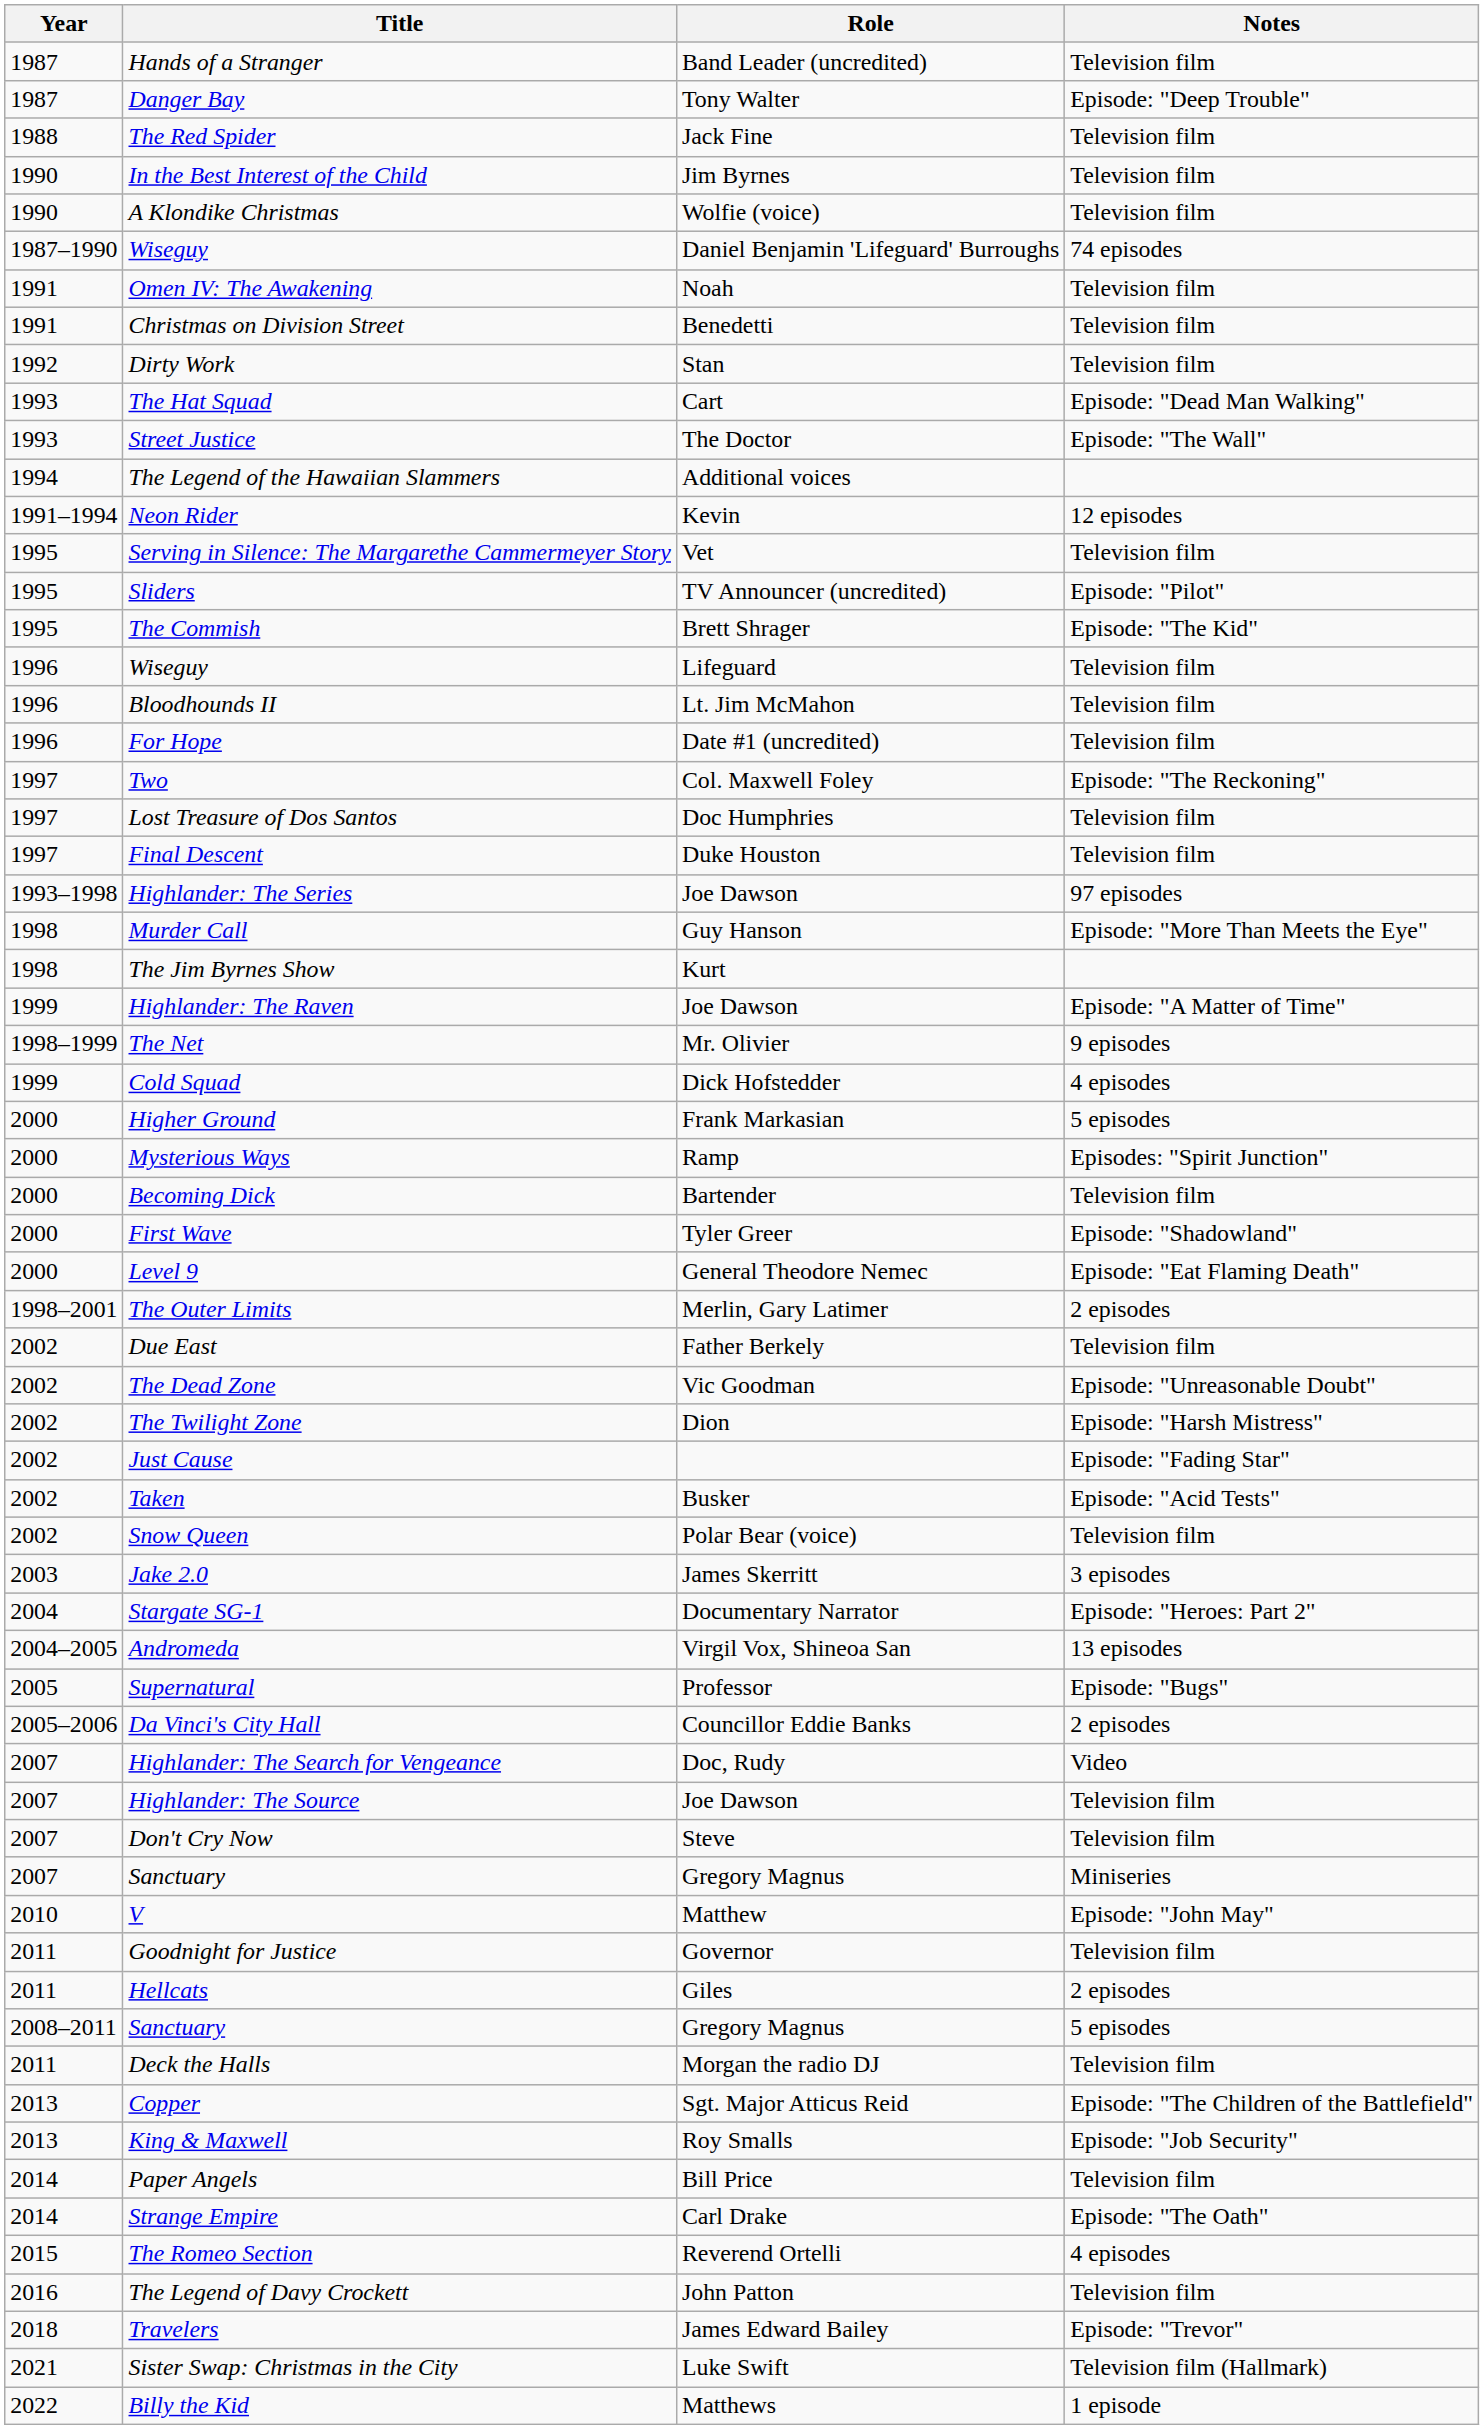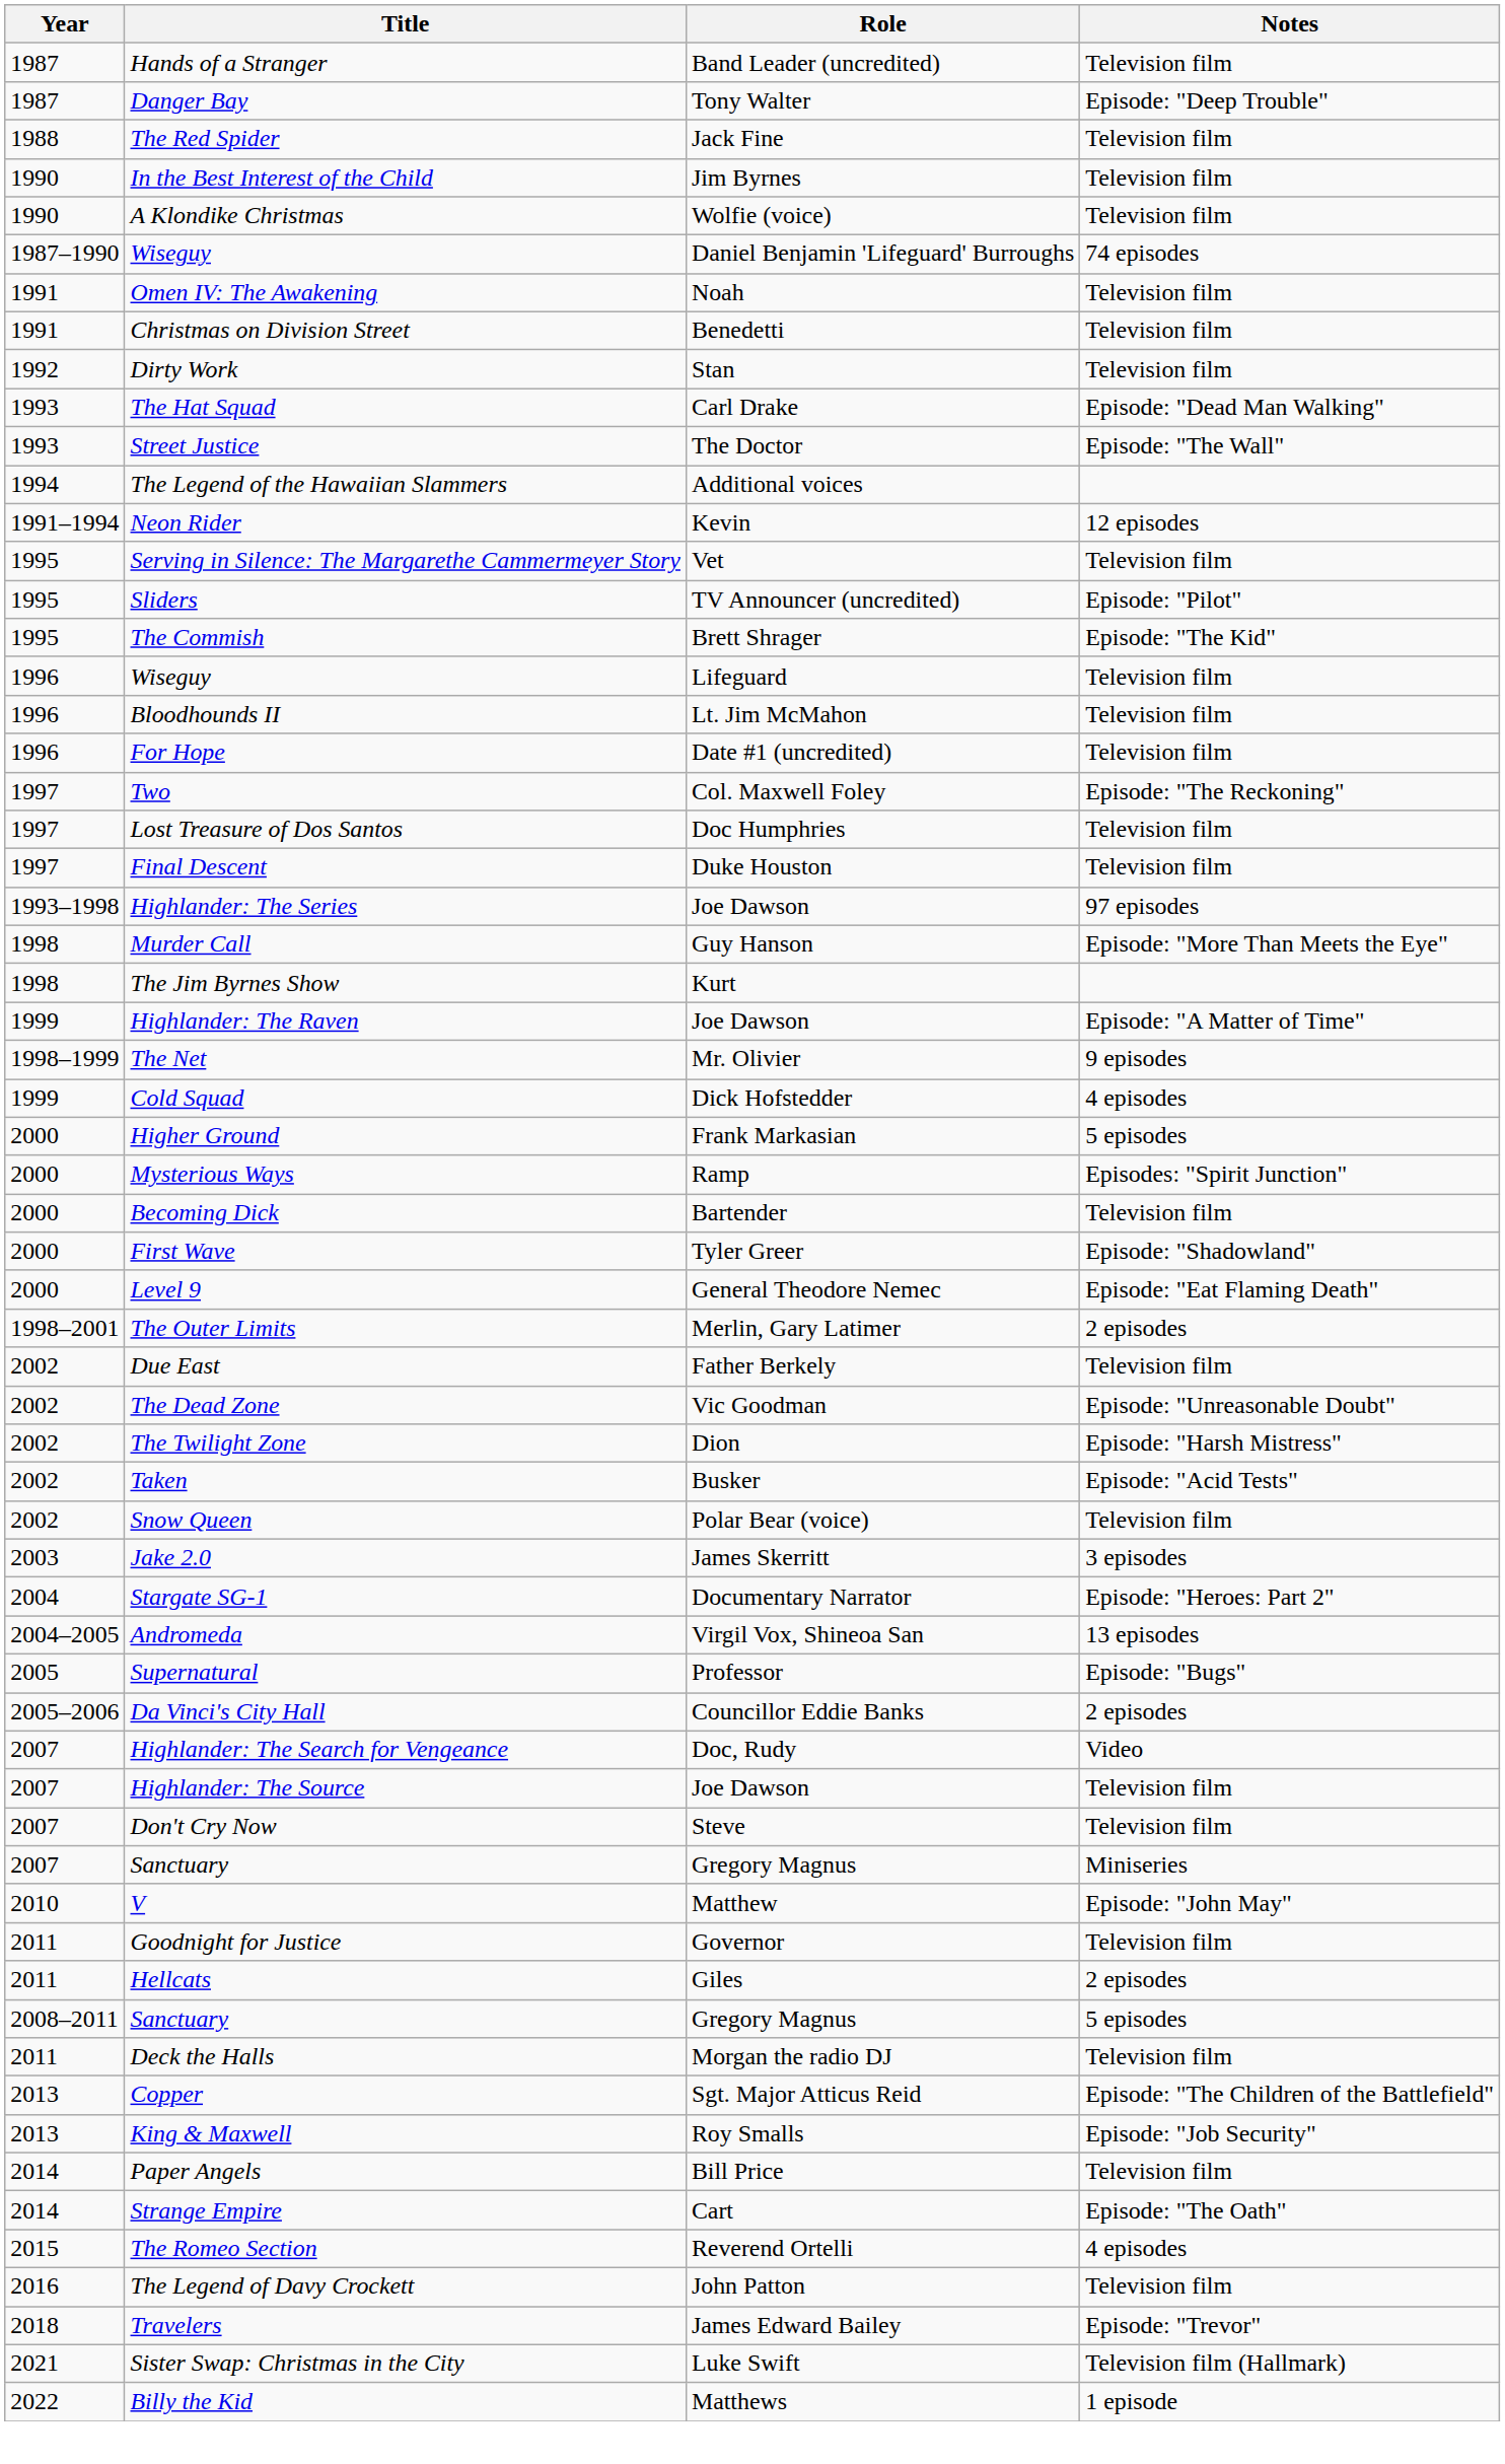The Hat Squad | Role: Cart -> Carl Drake
- row: 2002 | Just Cause | Episode: "Fading Star"
Strange Empire | Role: Carl Drake -> Cart
